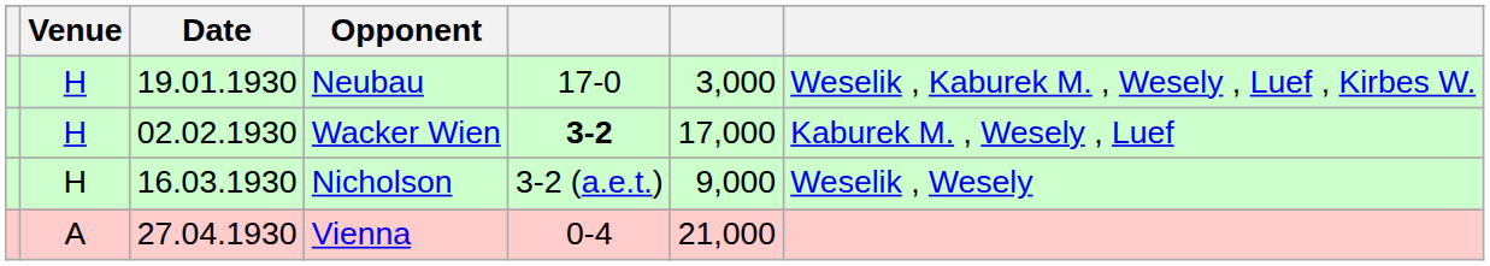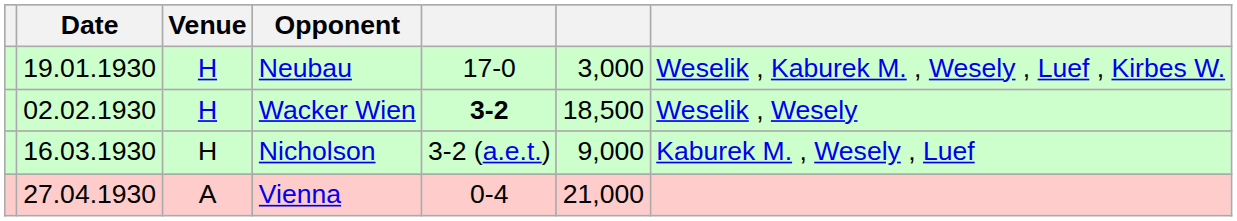columns swapped: Date <-> Venue
Wacker Wien | column 6: 17,000 -> 18,500
Wacker Wien | column 7: Kaburek M. , Wesely , Luef -> Weselik , Wesely
Nicholson | column 7: Weselik , Wesely -> Kaburek M. , Wesely , Luef
